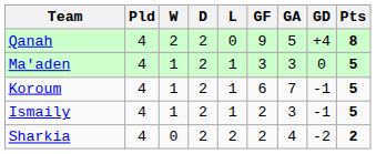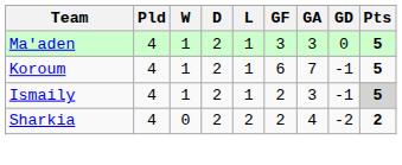- row: Qanah | 4 | 2 | 2 | 0 | 9 | 5 | +4 | 8
Ismaily | Pts: no background -> lightgrey background
